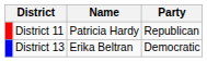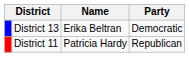rows swapped: District 11 <-> District 13
